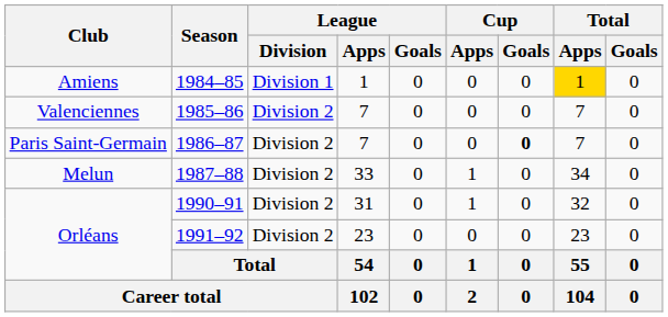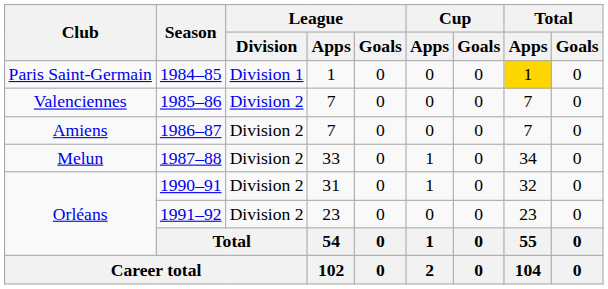1984–85 | Club: Amiens -> Paris Saint-Germain
1986–87 | Club: Paris Saint-Germain -> Amiens
1986–87 | Cup / Goals: bold -> normal
